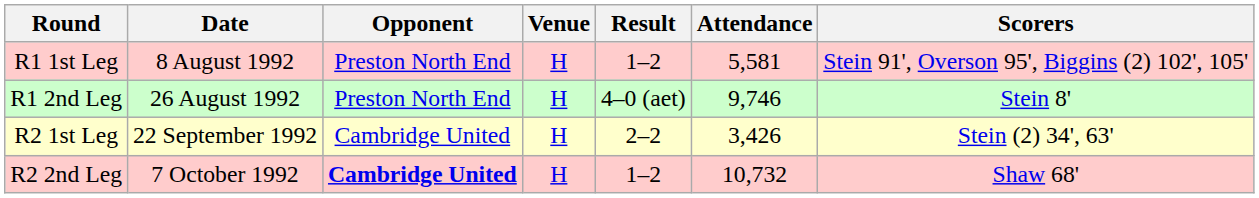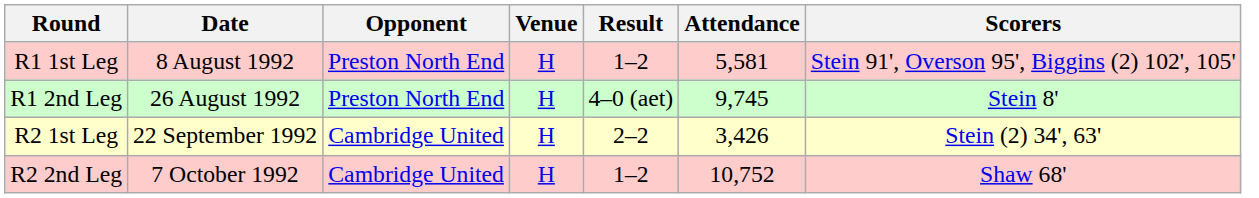R1 2nd Leg | Attendance: 9,746 -> 9,745
R2 2nd Leg | Opponent: bold -> normal
R2 2nd Leg | Attendance: 10,732 -> 10,752
